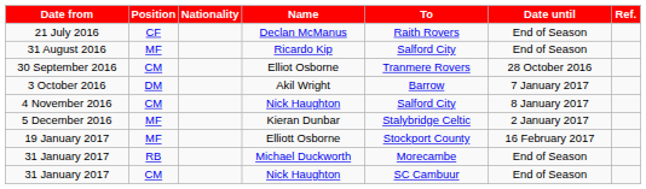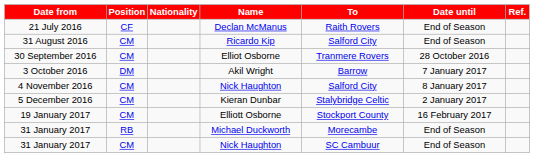31 August 2016 | Position: MF -> CM
5 December 2016 | Position: MF -> CM
19 January 2017 | Position: MF -> CM
